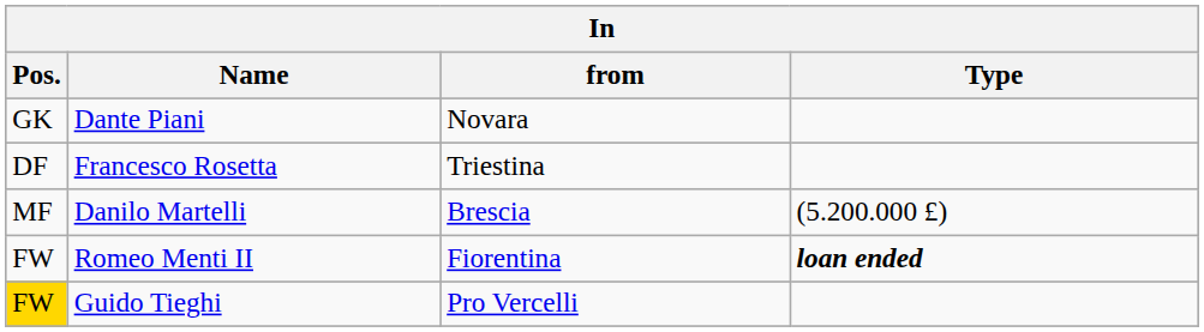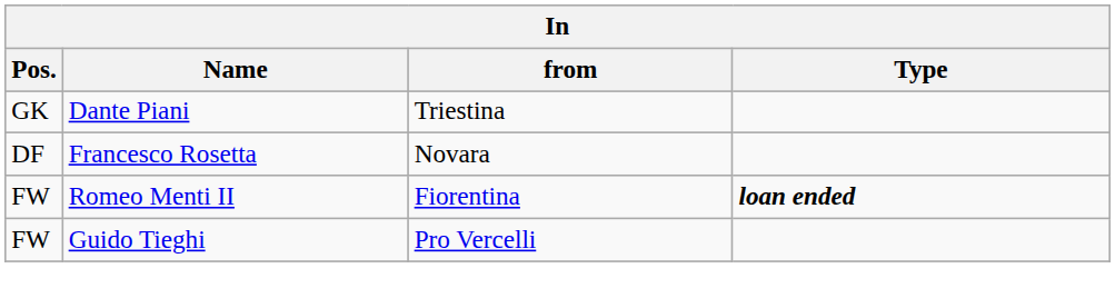Dante Piani | from: Novara -> Triestina
Francesco Rosetta | from: Triestina -> Novara
- row: MF | Danilo Martelli | Brescia | (5.200.000 £)
Guido Tieghi | Pos.: gold background -> no background
